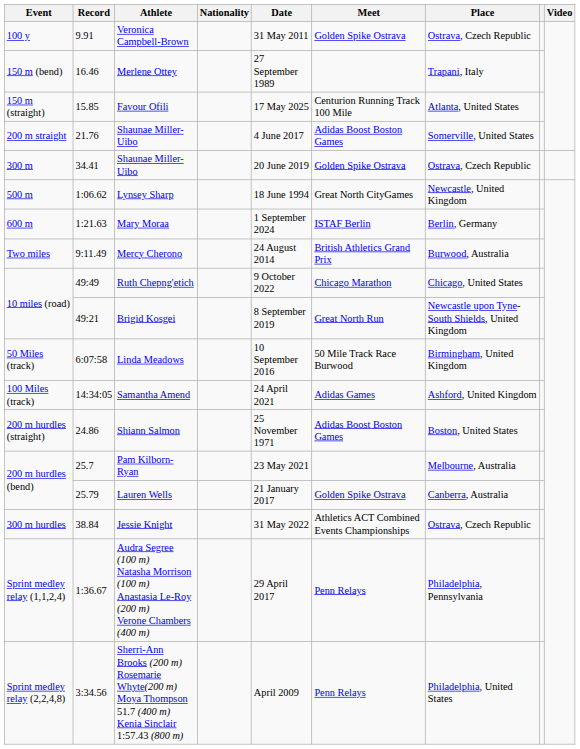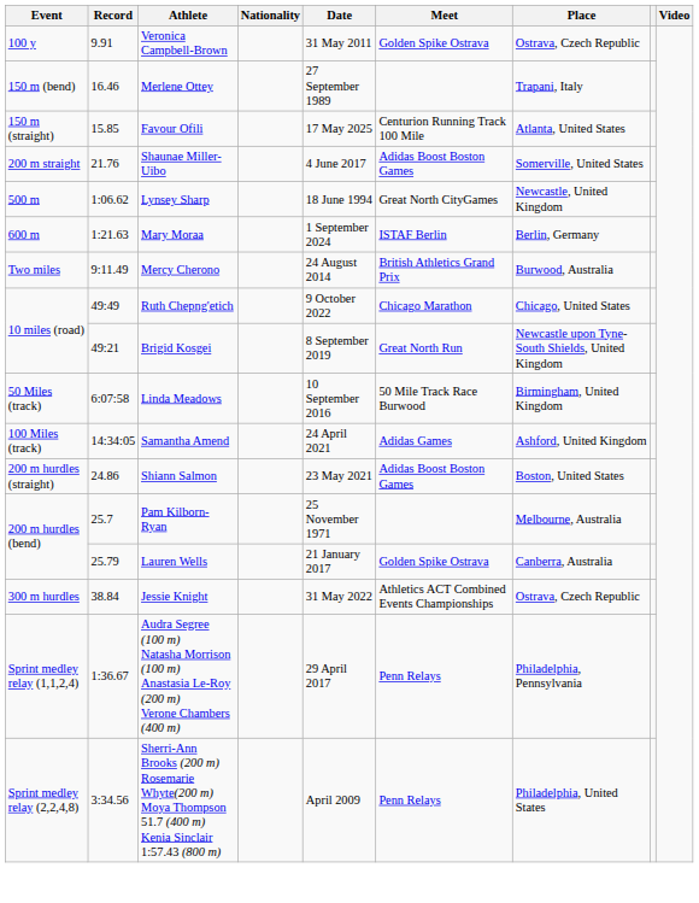- row: 300 m | 34.41 | Shaunae Miller-Uibo | 20 June 2019 | Golden Spike Ostrava | Ostrava, Czech Republic
Shiann Salmon | Date: 25 November 1971 -> 23 May 2021
Pam Kilborn-Ryan | Date: 23 May 2021 -> 25 November 1971
